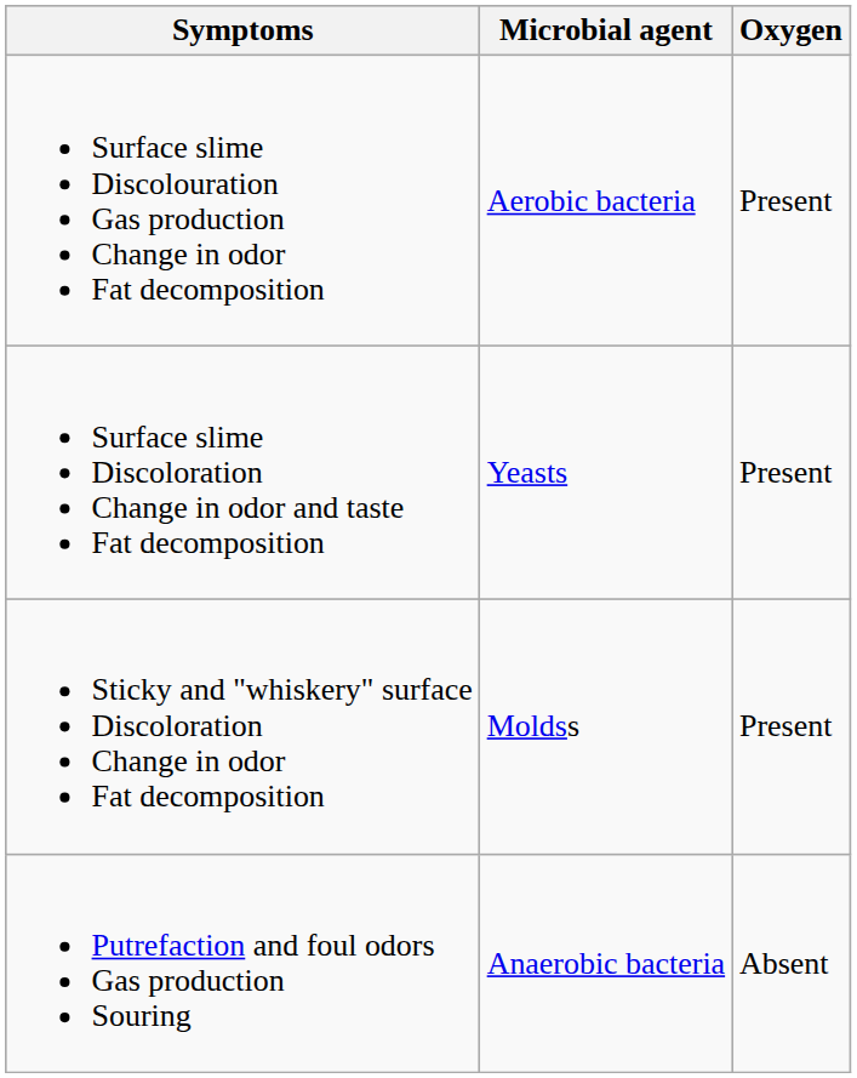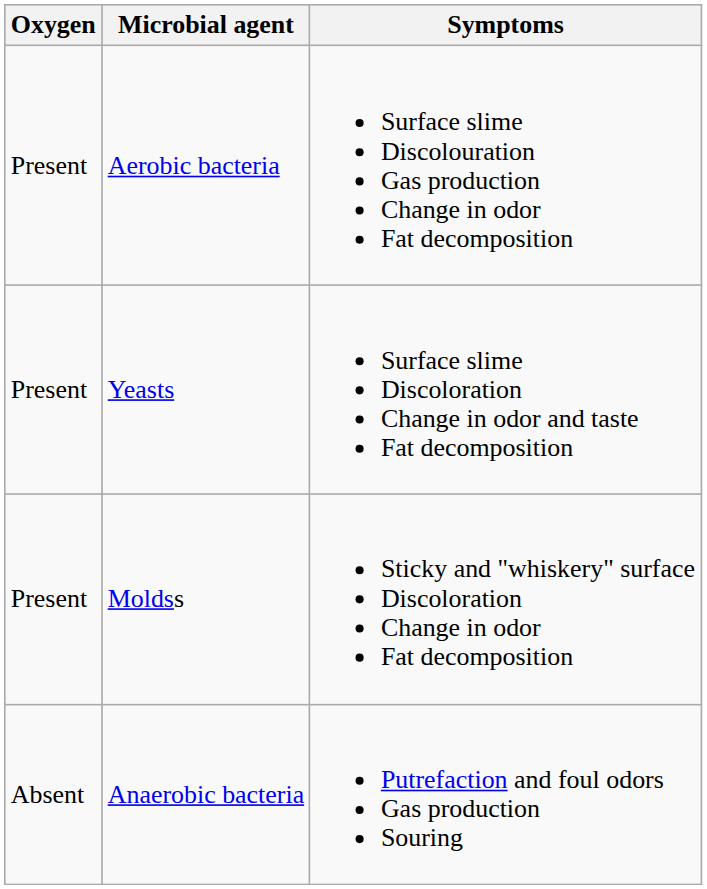columns swapped: Oxygen <-> Symptoms
